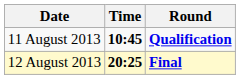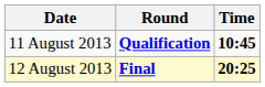columns swapped: Time <-> Round
